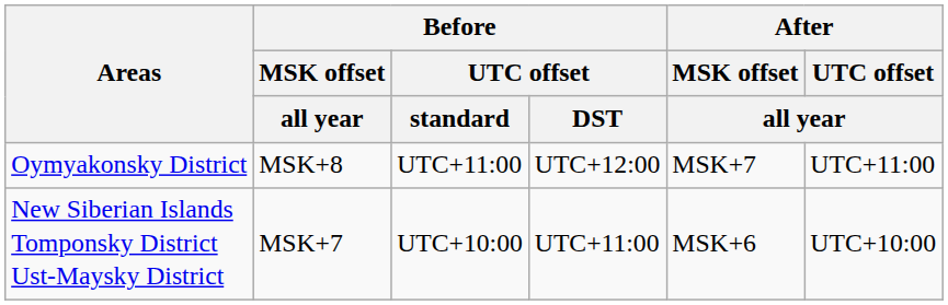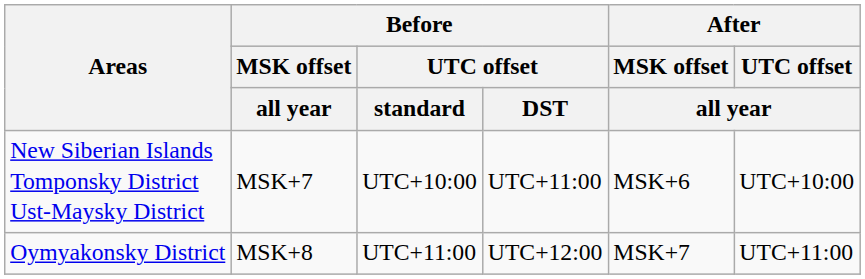rows swapped: Oymyakonsky District <-> New Siberian Islands Tomponsky District Ust-Maysky District
